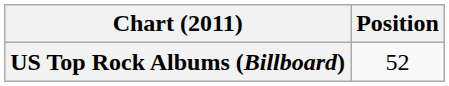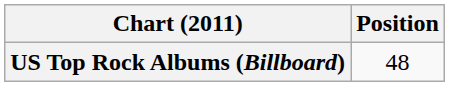US Top Rock Albums (Billboard) | Position: 52 -> 48
